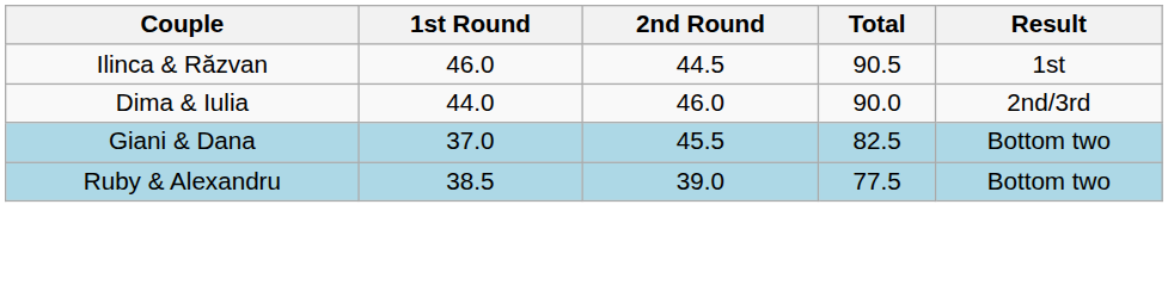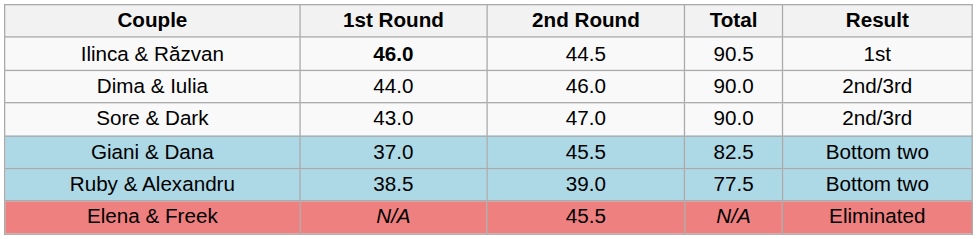Ilinca & Răzvan | 1st Round: normal -> bold
+ row: Sore & Dark | 43.0 | 47.0 | 90.0 | 2nd/3rd
+ row: Elena & Freek | N/A | 45.5 | N/A | Eliminated
